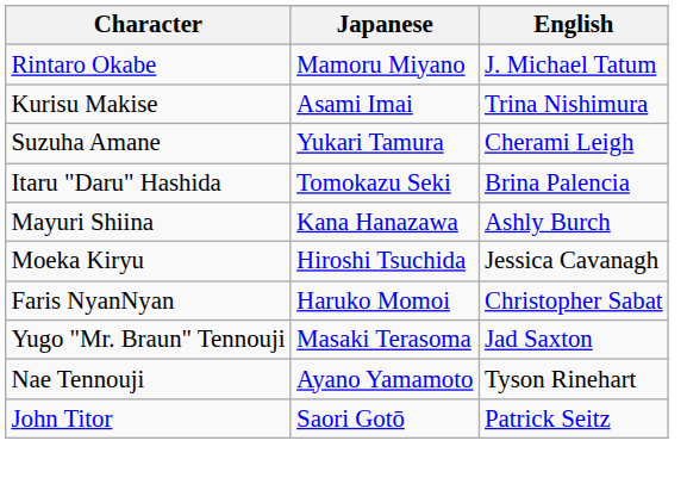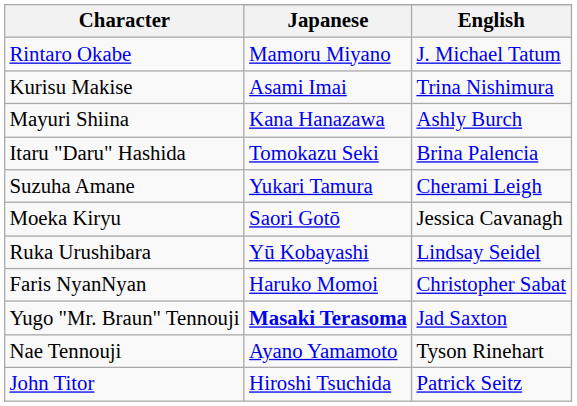rows swapped: Mayuri Shiina <-> Suzuha Amane
Moeka Kiryu | Japanese: Hiroshi Tsuchida -> Saori Gotō
+ row: Ruka Urushibara | Yū Kobayashi | Lindsay Seidel
Yugo "Mr. Braun" Tennouji | Japanese: normal -> bold
John Titor | Japanese: Saori Gotō -> Hiroshi Tsuchida
